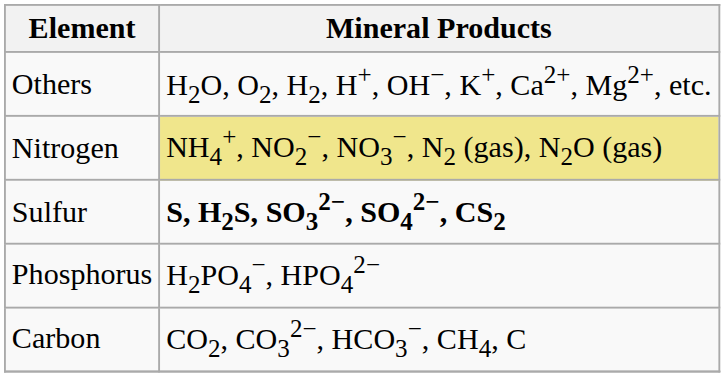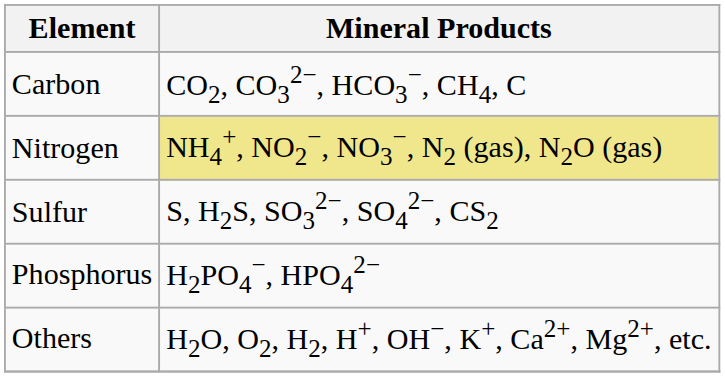rows swapped: Carbon <-> Others
Sulfur | Mineral Products: bold -> normal
